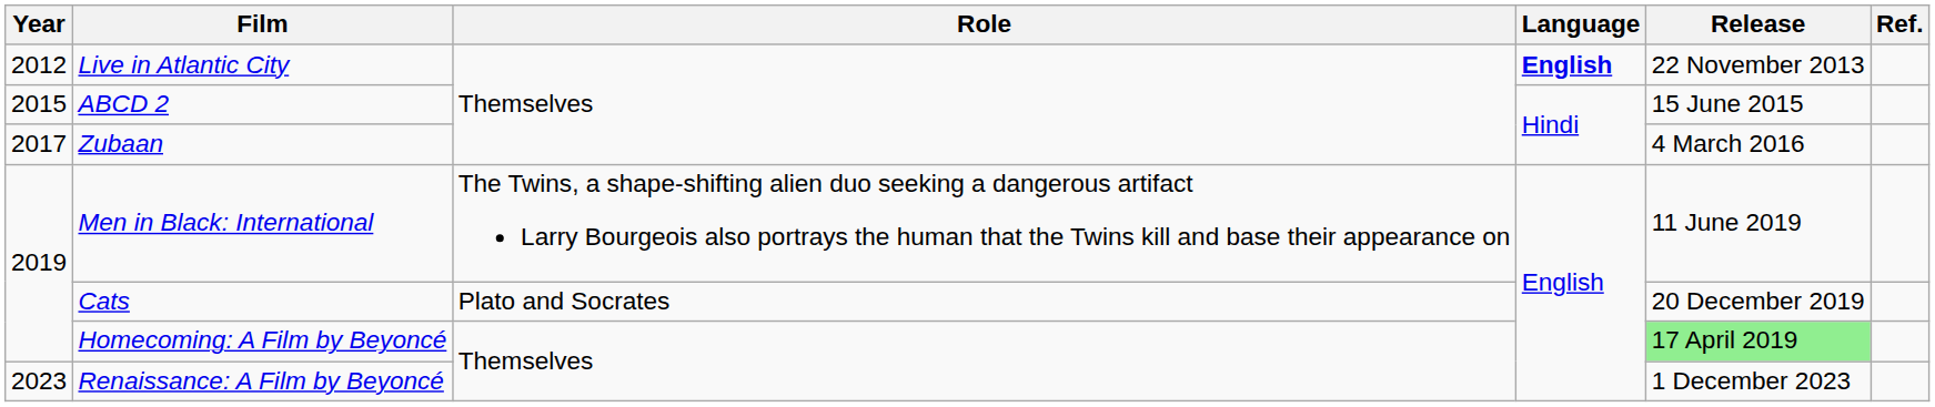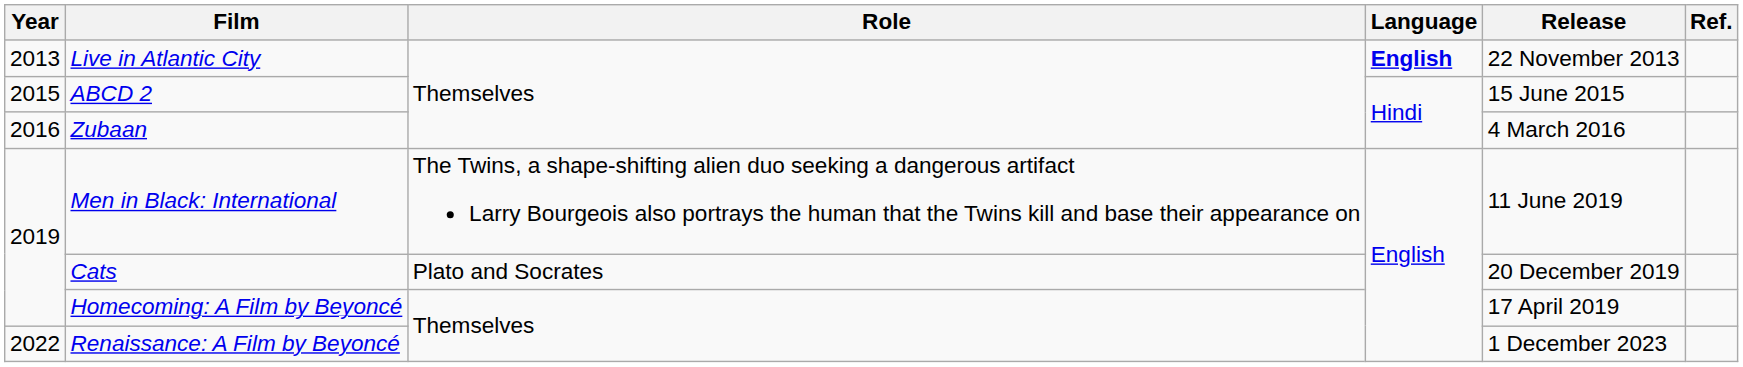Live in Atlantic City | Year: 2012 -> 2013
Zubaan | Year: 2017 -> 2016
Homecoming: A Film by Beyoncé | Release: lightgreen background -> no background
Renaissance: A Film by Beyoncé | Year: 2023 -> 2022
